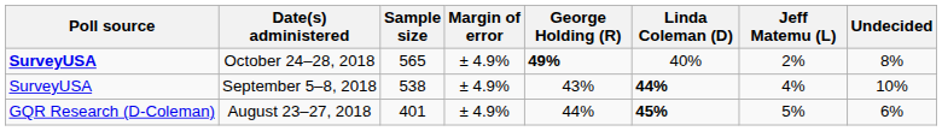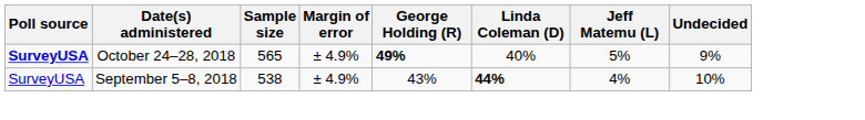October 24–28, 2018 | Jeff Matemu (L): 2% -> 5%
October 24–28, 2018 | Undecided: 8% -> 9%
- row: GQR Research (D-Coleman) | August 23–27, 2018 | 401 | ± 4.9% | 44% | 45% | 5% | 6%
